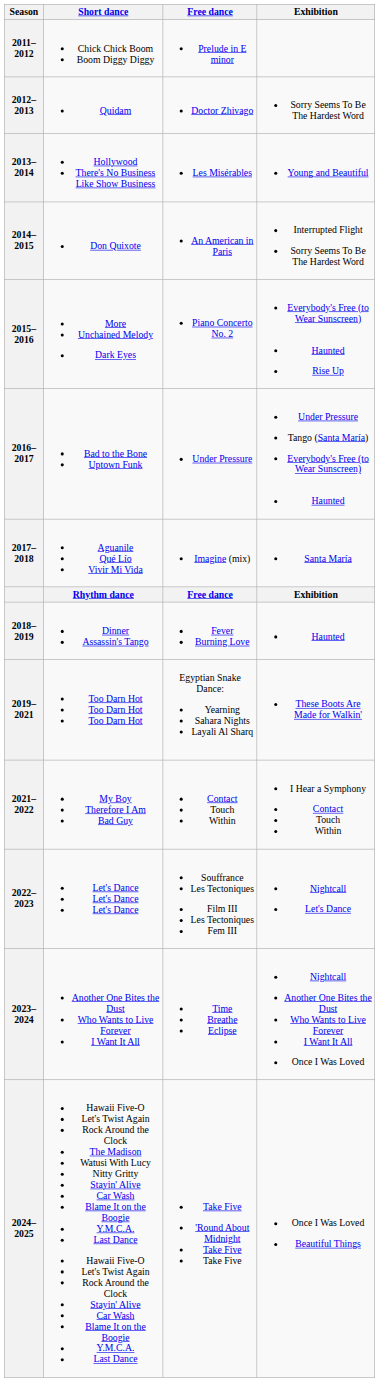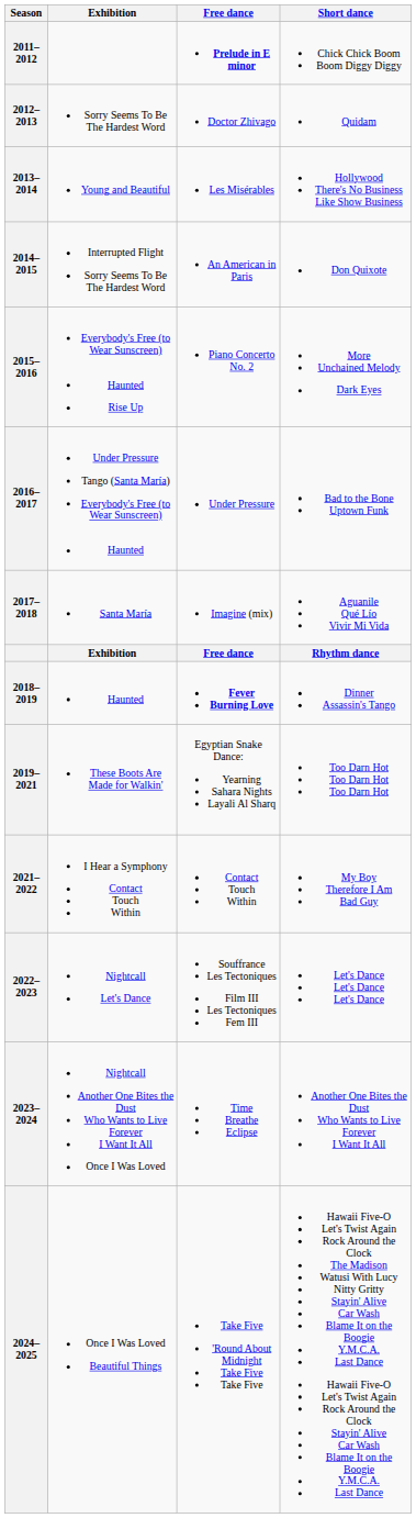columns swapped: Short dance <-> Exhibition
2011–2012 | Free dance: normal -> bold
2018–2019 | Free dance: normal -> bold
